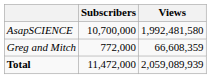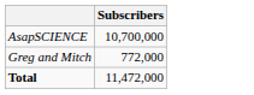- column: Views | 1,992,481,580 | 66,608,359 | 2,059,089,939
